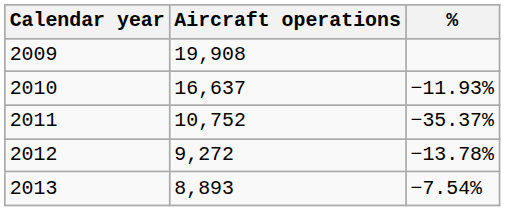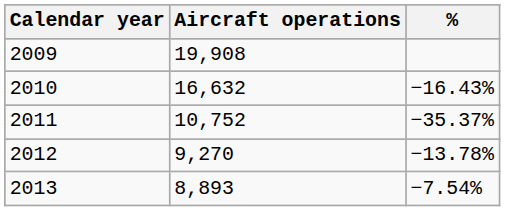2010 | Aircraft operations: 16,637 -> 16,632
2010 | %: −11.93% -> −16.43%
2012 | Aircraft operations: 9,272 -> 9,270
